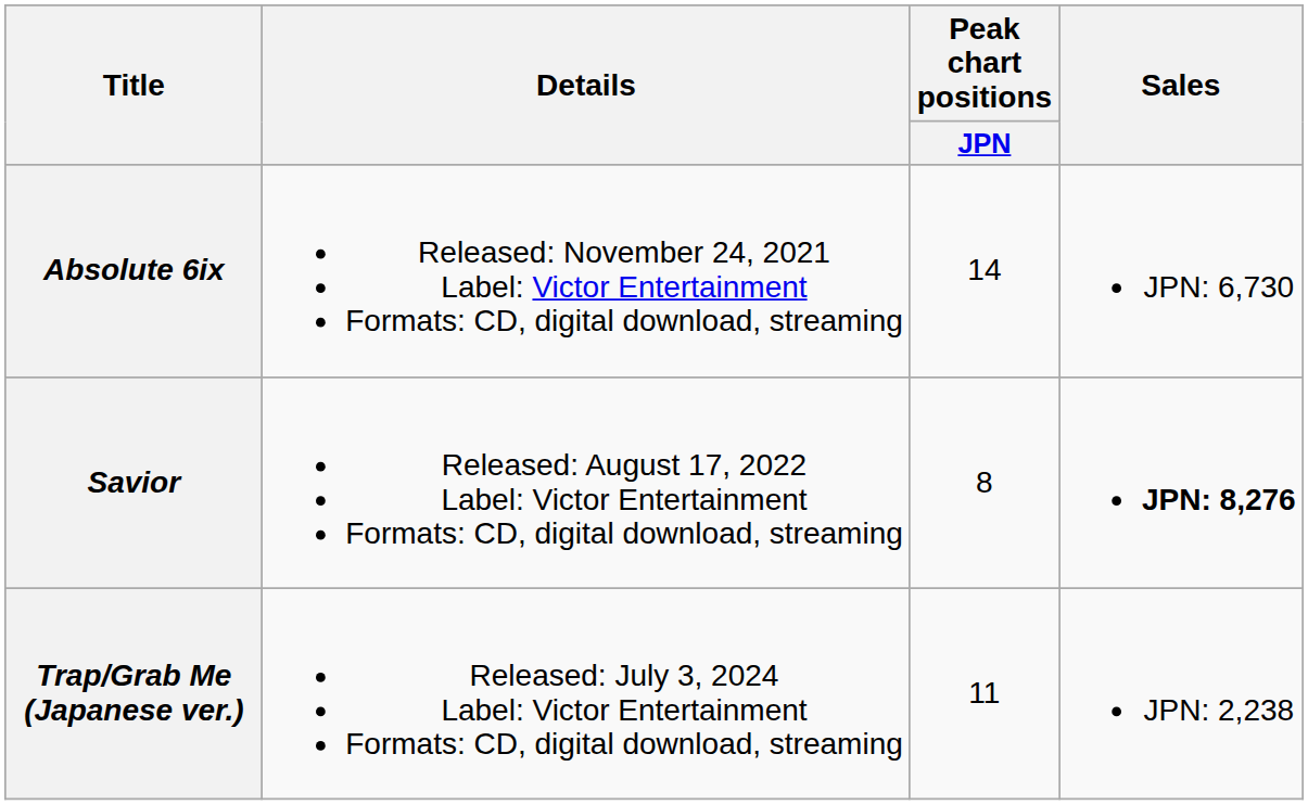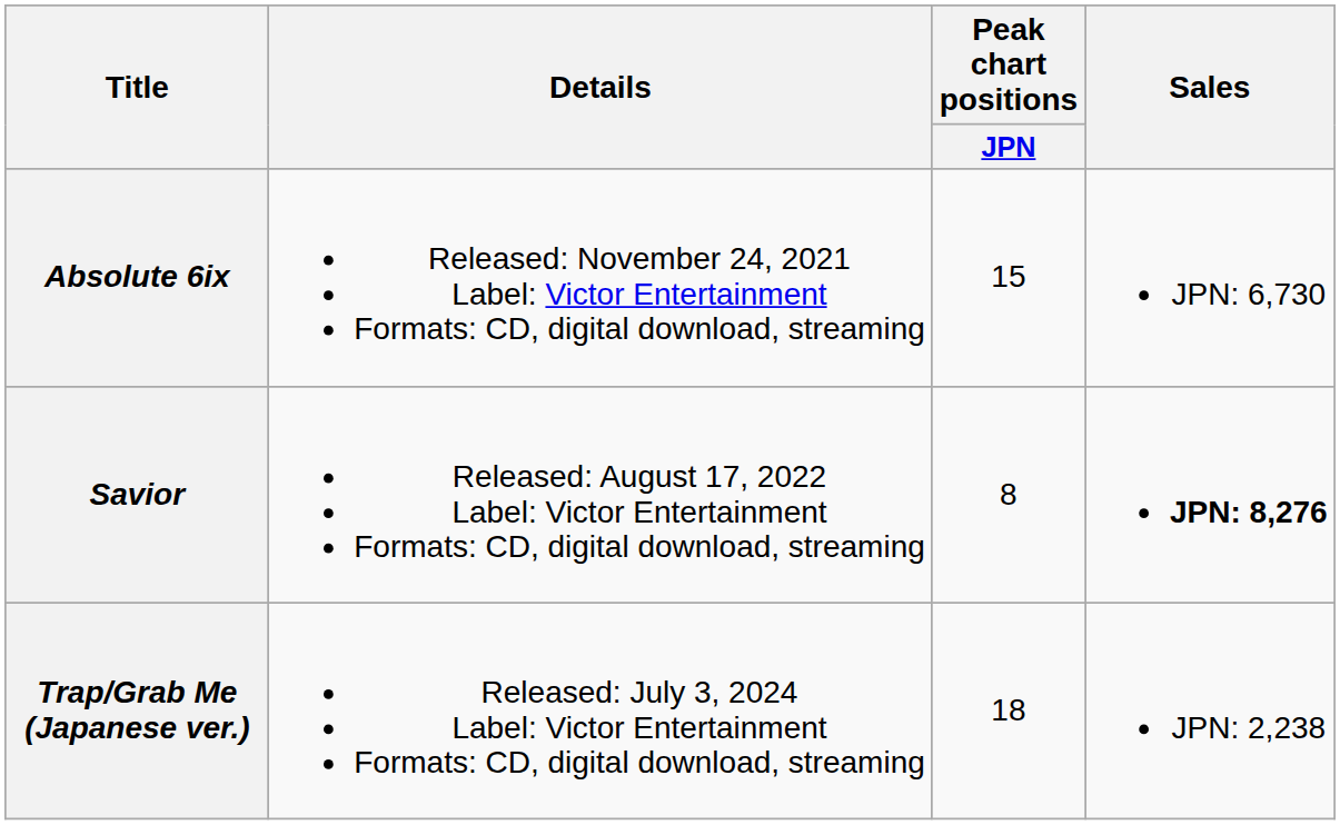Absolute 6ix | Peak chart positions / JPN: 14 -> 15
Trap/Grab Me (Japanese ver.) | Peak chart positions / JPN: 11 -> 18
